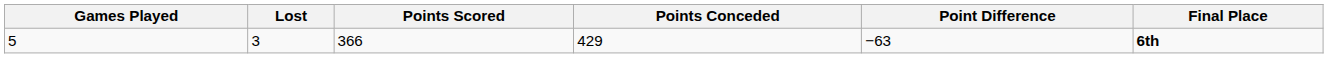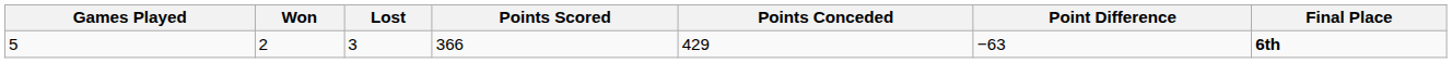+ column: Won | 2
